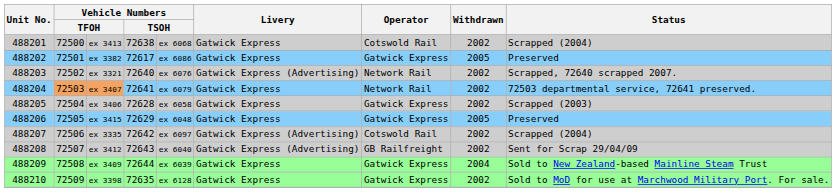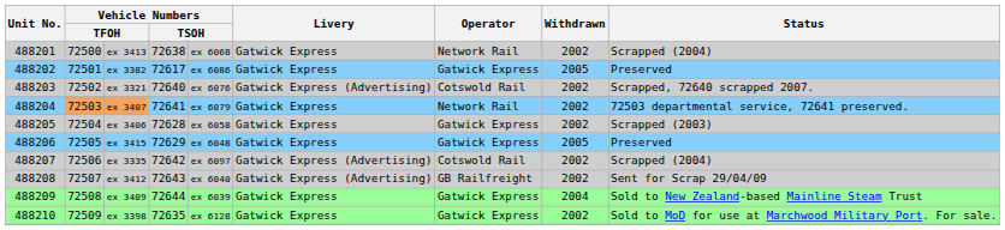ex 3413 | Operator: Cotswold Rail -> Network Rail
ex 3321 | Operator: Network Rail -> Cotswold Rail
